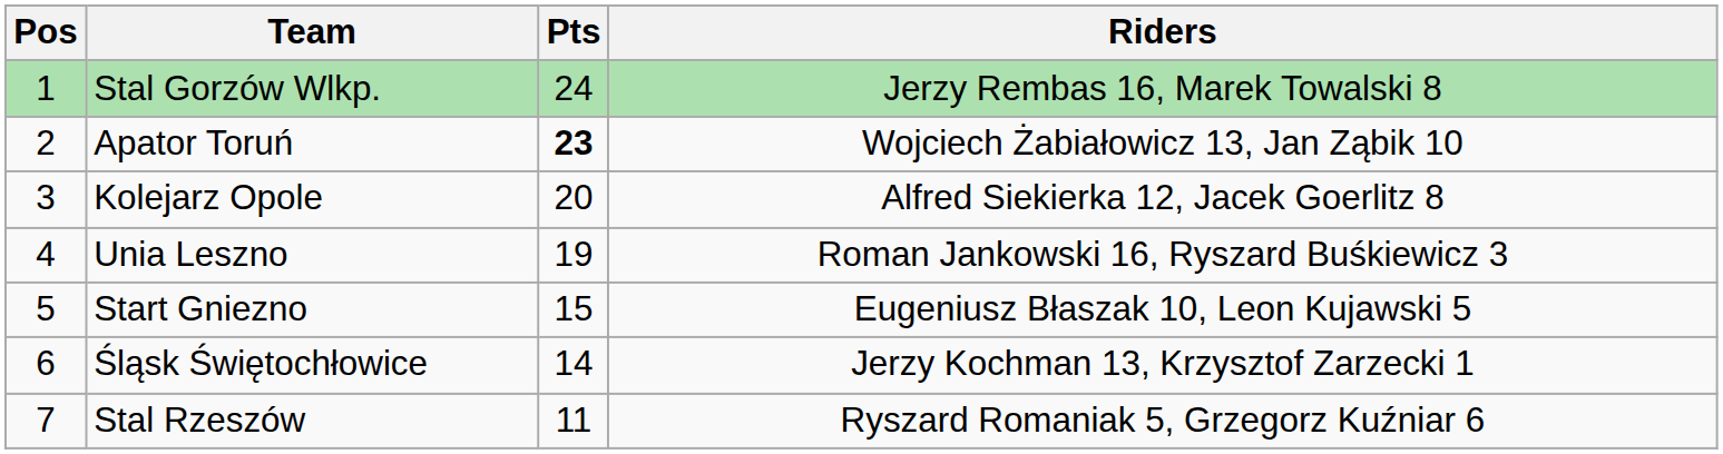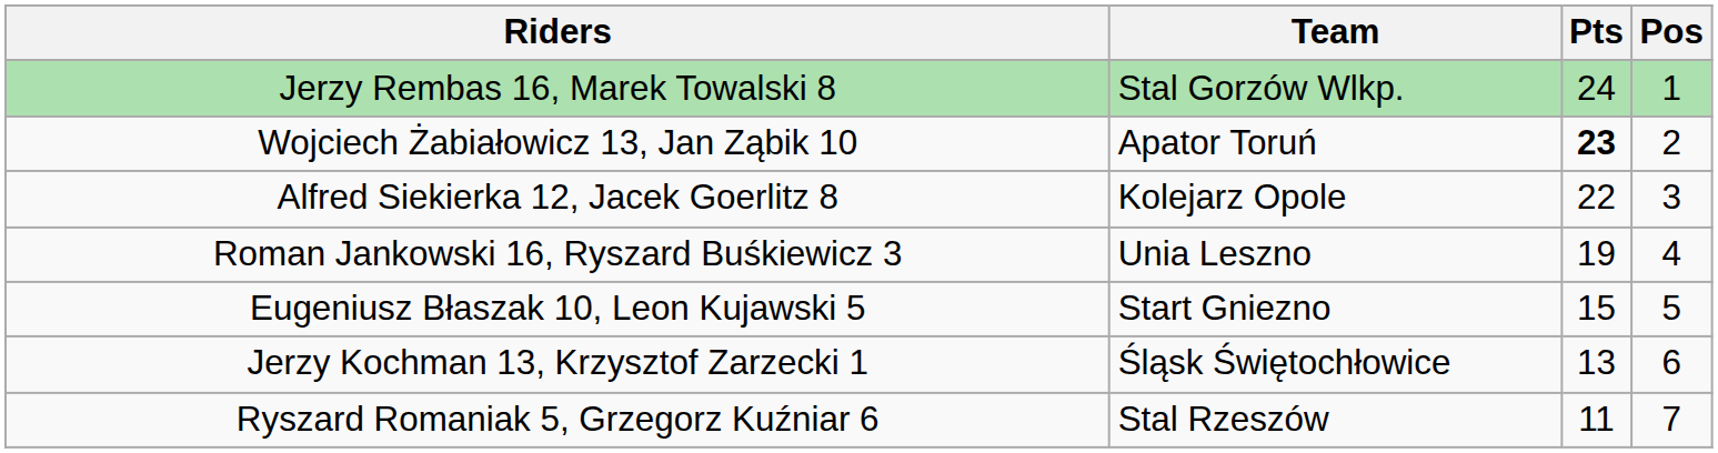columns swapped: Pos <-> Riders
Kolejarz Opole | Pts: 20 -> 22
Śląsk Świętochłowice | Pts: 14 -> 13
